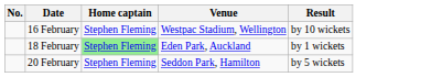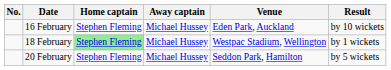+ column: Away captain | Michael Hussey | Michael Hussey | Michael Hussey
16 February | Venue: Westpac Stadium, Wellington -> Eden Park, Auckland
18 February | Venue: Eden Park, Auckland -> Westpac Stadium, Wellington
